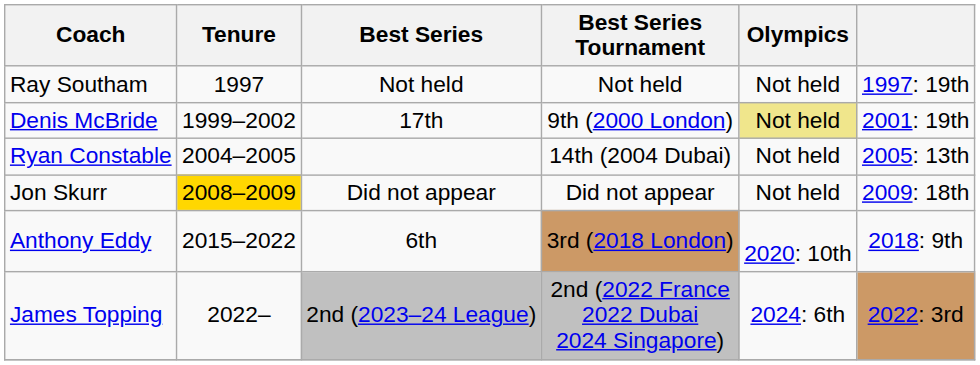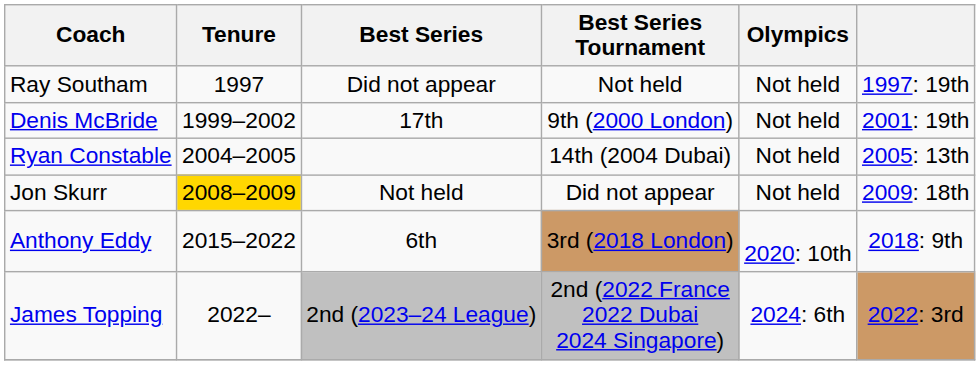Ray Southam | Best Series: Not held -> Did not appear
Denis McBride | Olympics: khaki background -> no background
Jon Skurr | Best Series: Did not appear -> Not held
